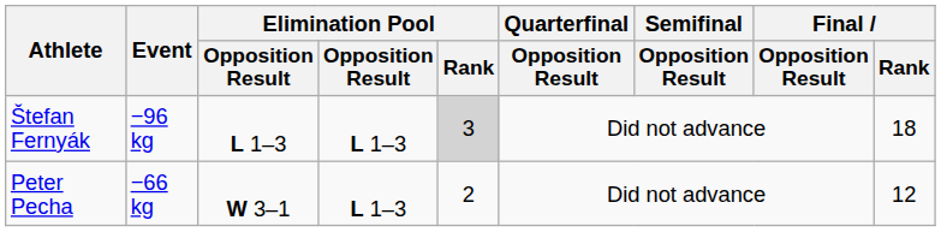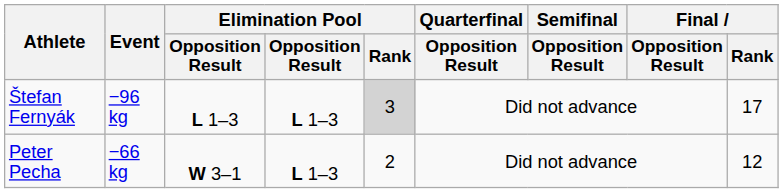Štefan Fernyák | Final / Rank: 18 -> 17
